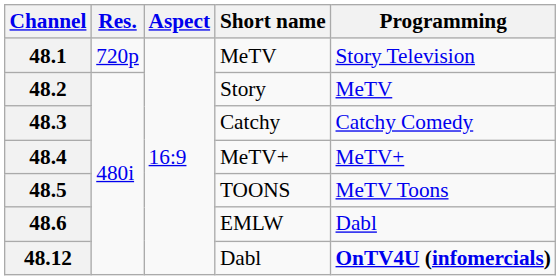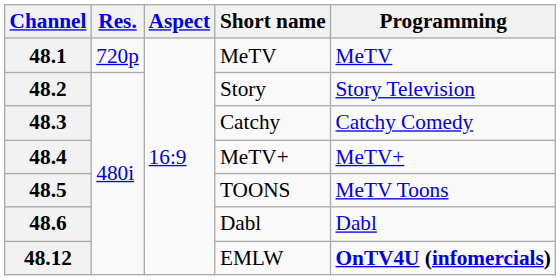48.1 | Programming: Story Television -> MeTV
48.2 | Programming: MeTV -> Story Television
48.6 | Short name: EMLW -> Dabl
48.12 | Short name: Dabl -> EMLW
